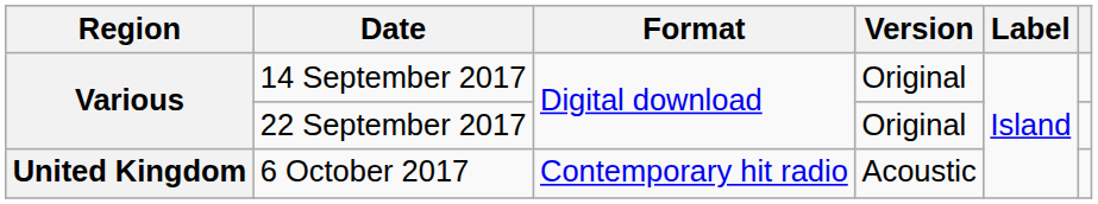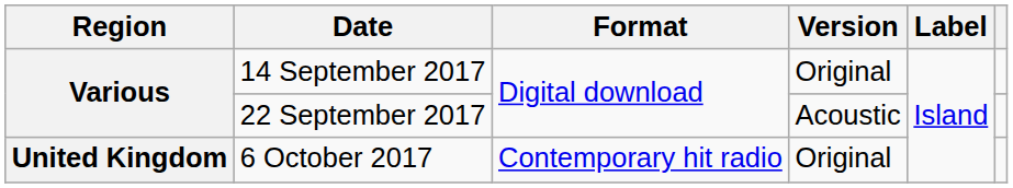22 September 2017 | Version: Original -> Acoustic
6 October 2017 | Version: Acoustic -> Original
